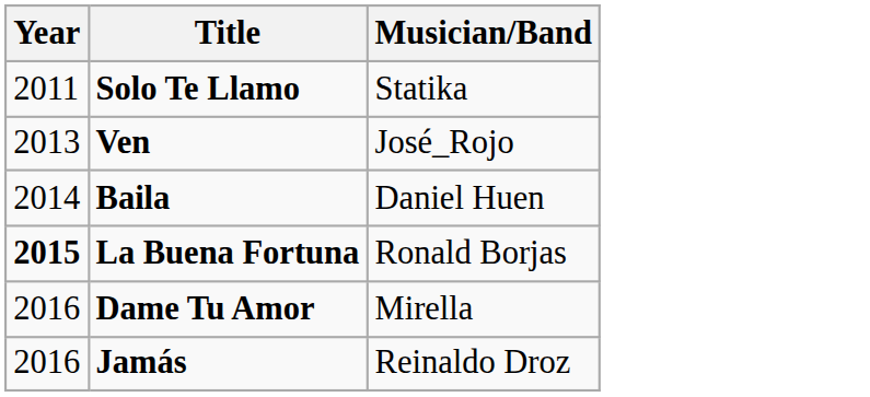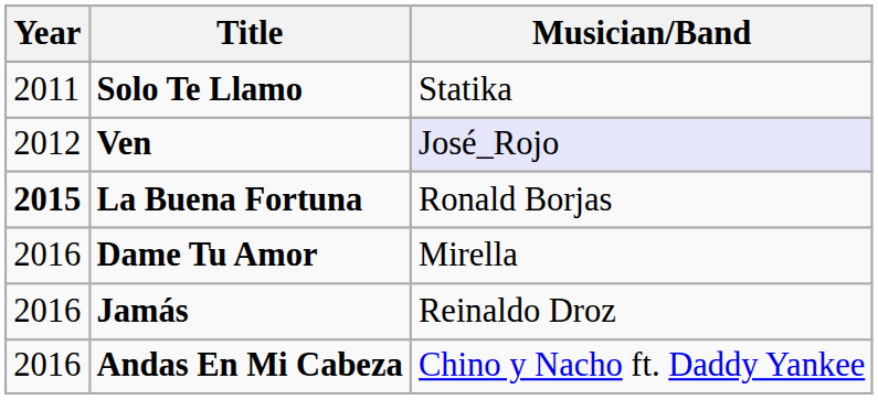Ven | Year: 2013 -> 2012
Ven | Musician/Band: no background -> lavender background
- row: 2014 | Baila | Daniel Huen
+ row: 2016 | Andas En Mi Cabeza | Chino y Nacho ft. Daddy Yankee
